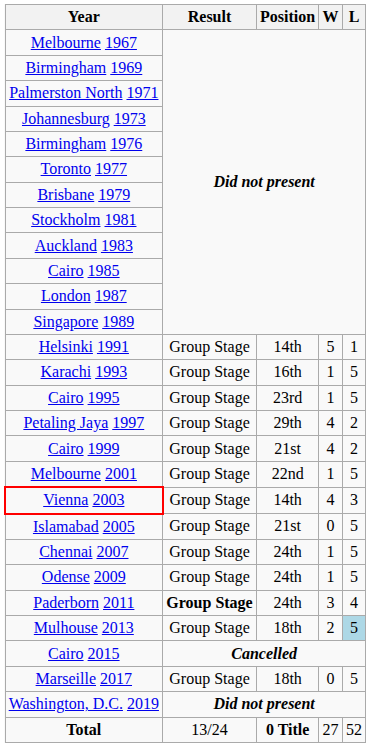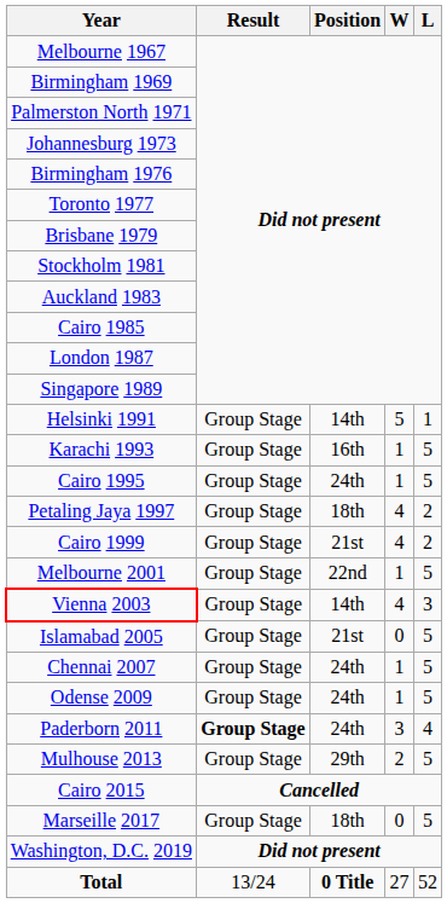Cairo 1995 | Position: 23rd -> 24th
Petaling Jaya 1997 | Position: 29th -> 18th
Mulhouse 2013 | Position: 18th -> 29th
Mulhouse 2013 | L: lightblue background -> no background
